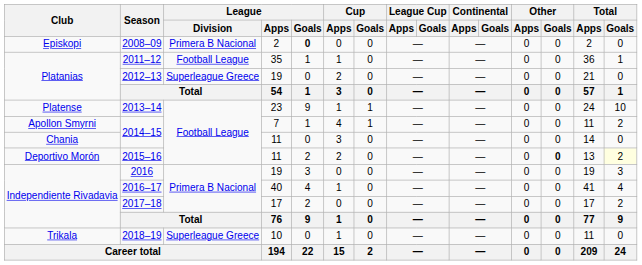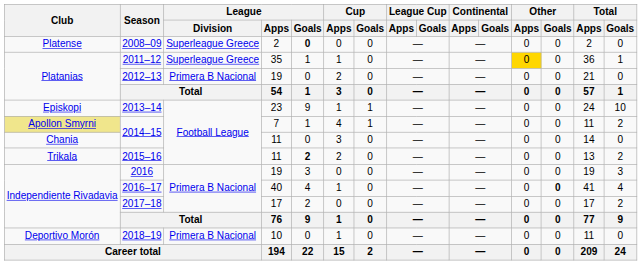2008–09 | Club: Episkopi -> Platense
2008–09 | League / Division: Primera B Nacional -> Superleague Greece
2011–12 | League / Division: Football League -> Superleague Greece
2011–12 | Other / Apps: no background -> gold background
2012–13 | League / Division: Superleague Greece -> Primera B Nacional
2013–14 | Club: Platense -> Episkopi
2014–15 / 7 | Club: no background -> khaki background
2015–16 | Club: Deportivo Morón -> Trikala
2015–16 | League / Goals: normal -> bold
2015–16 | Other / Goals: bold -> normal
2015–16 | Total / Goals: lightyellow background -> no background
2016–17 | Other / Goals: normal -> bold
2018–19 | Club: Trikala -> Deportivo Morón
2018–19 | League / Division: Superleague Greece -> Primera B Nacional
